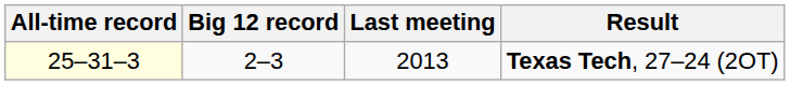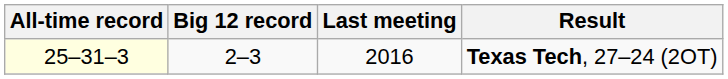Texas Tech, 27–24 (2OT) | Last meeting: 2013 -> 2016
